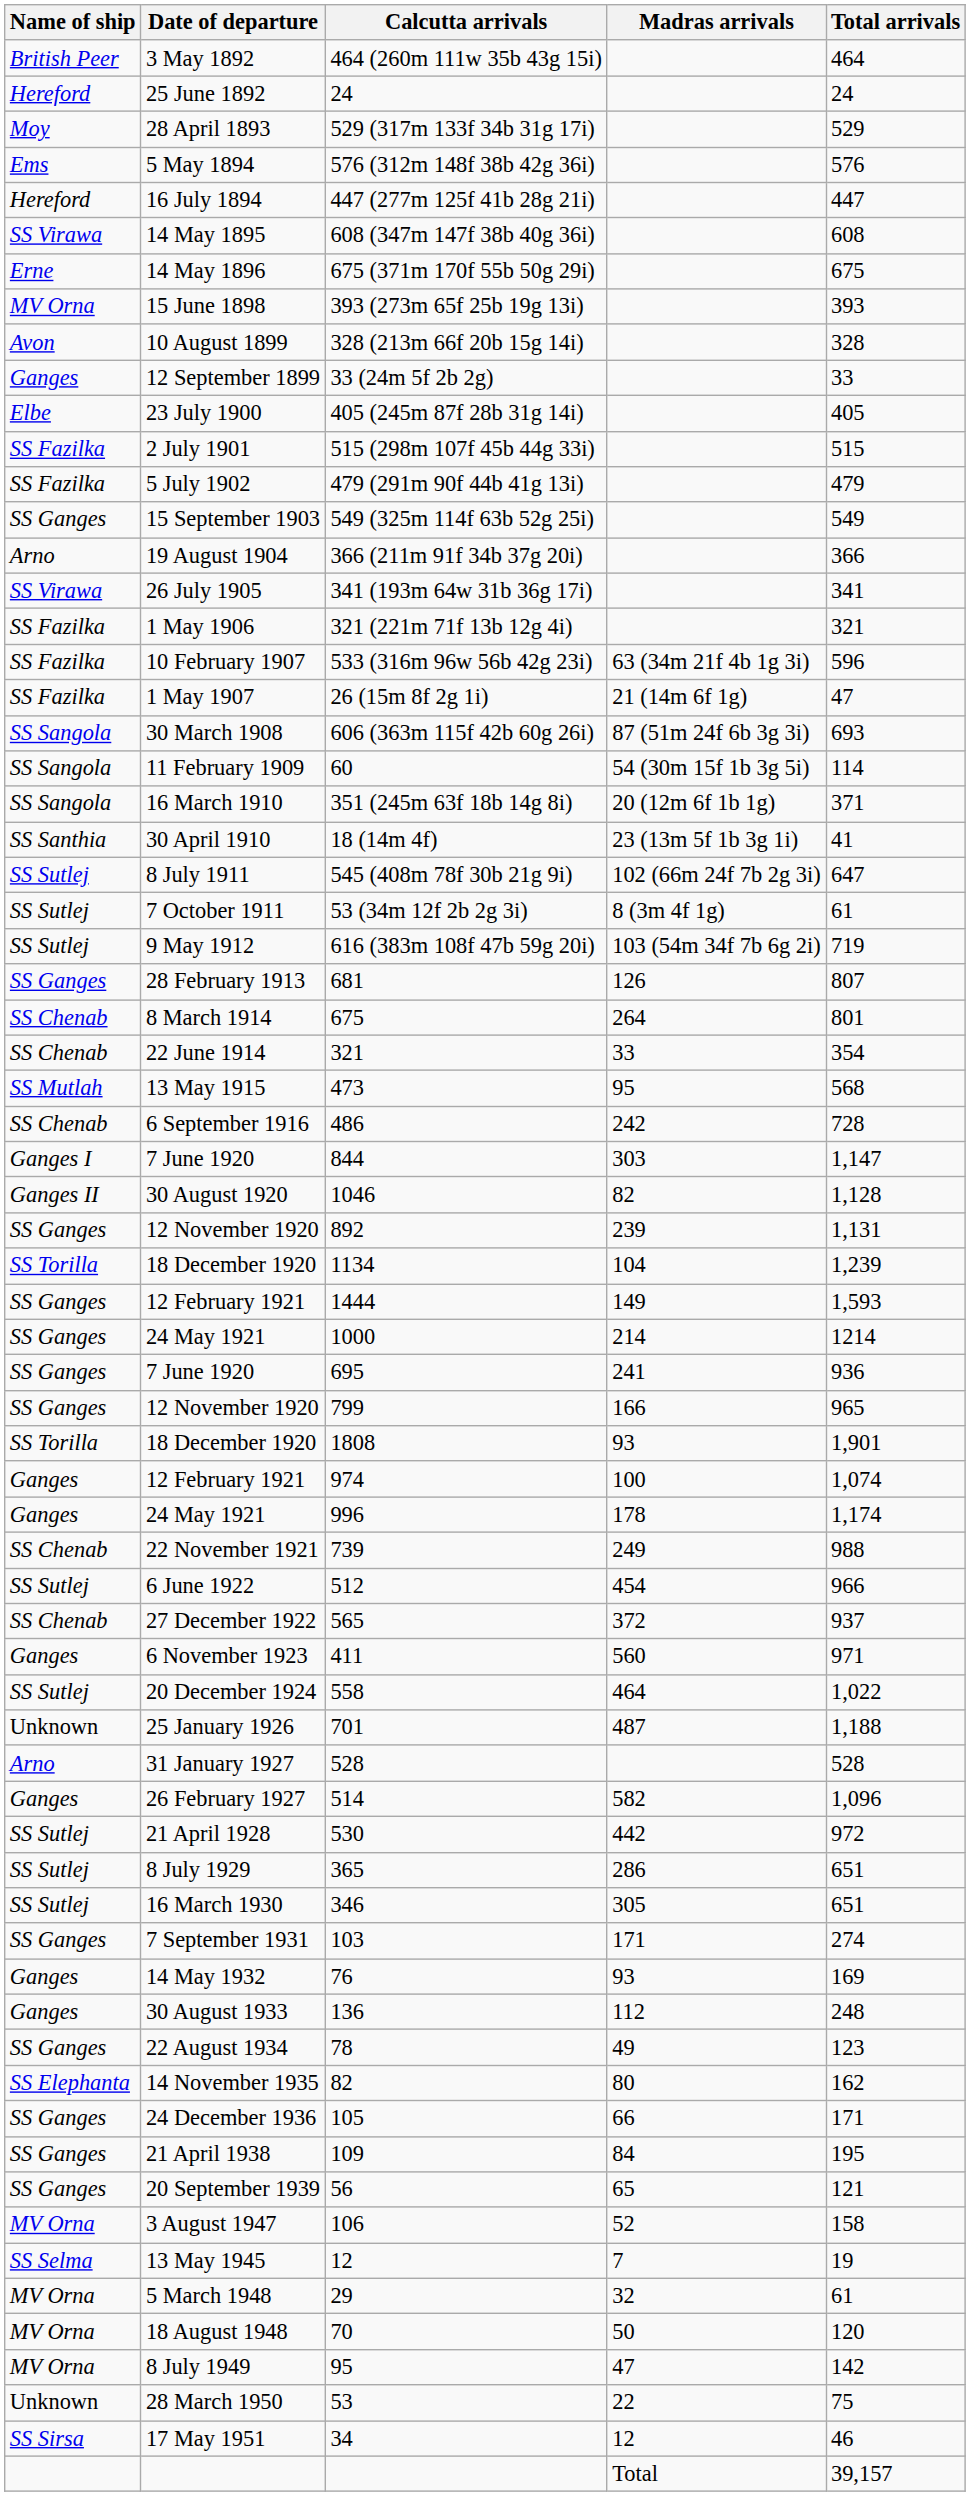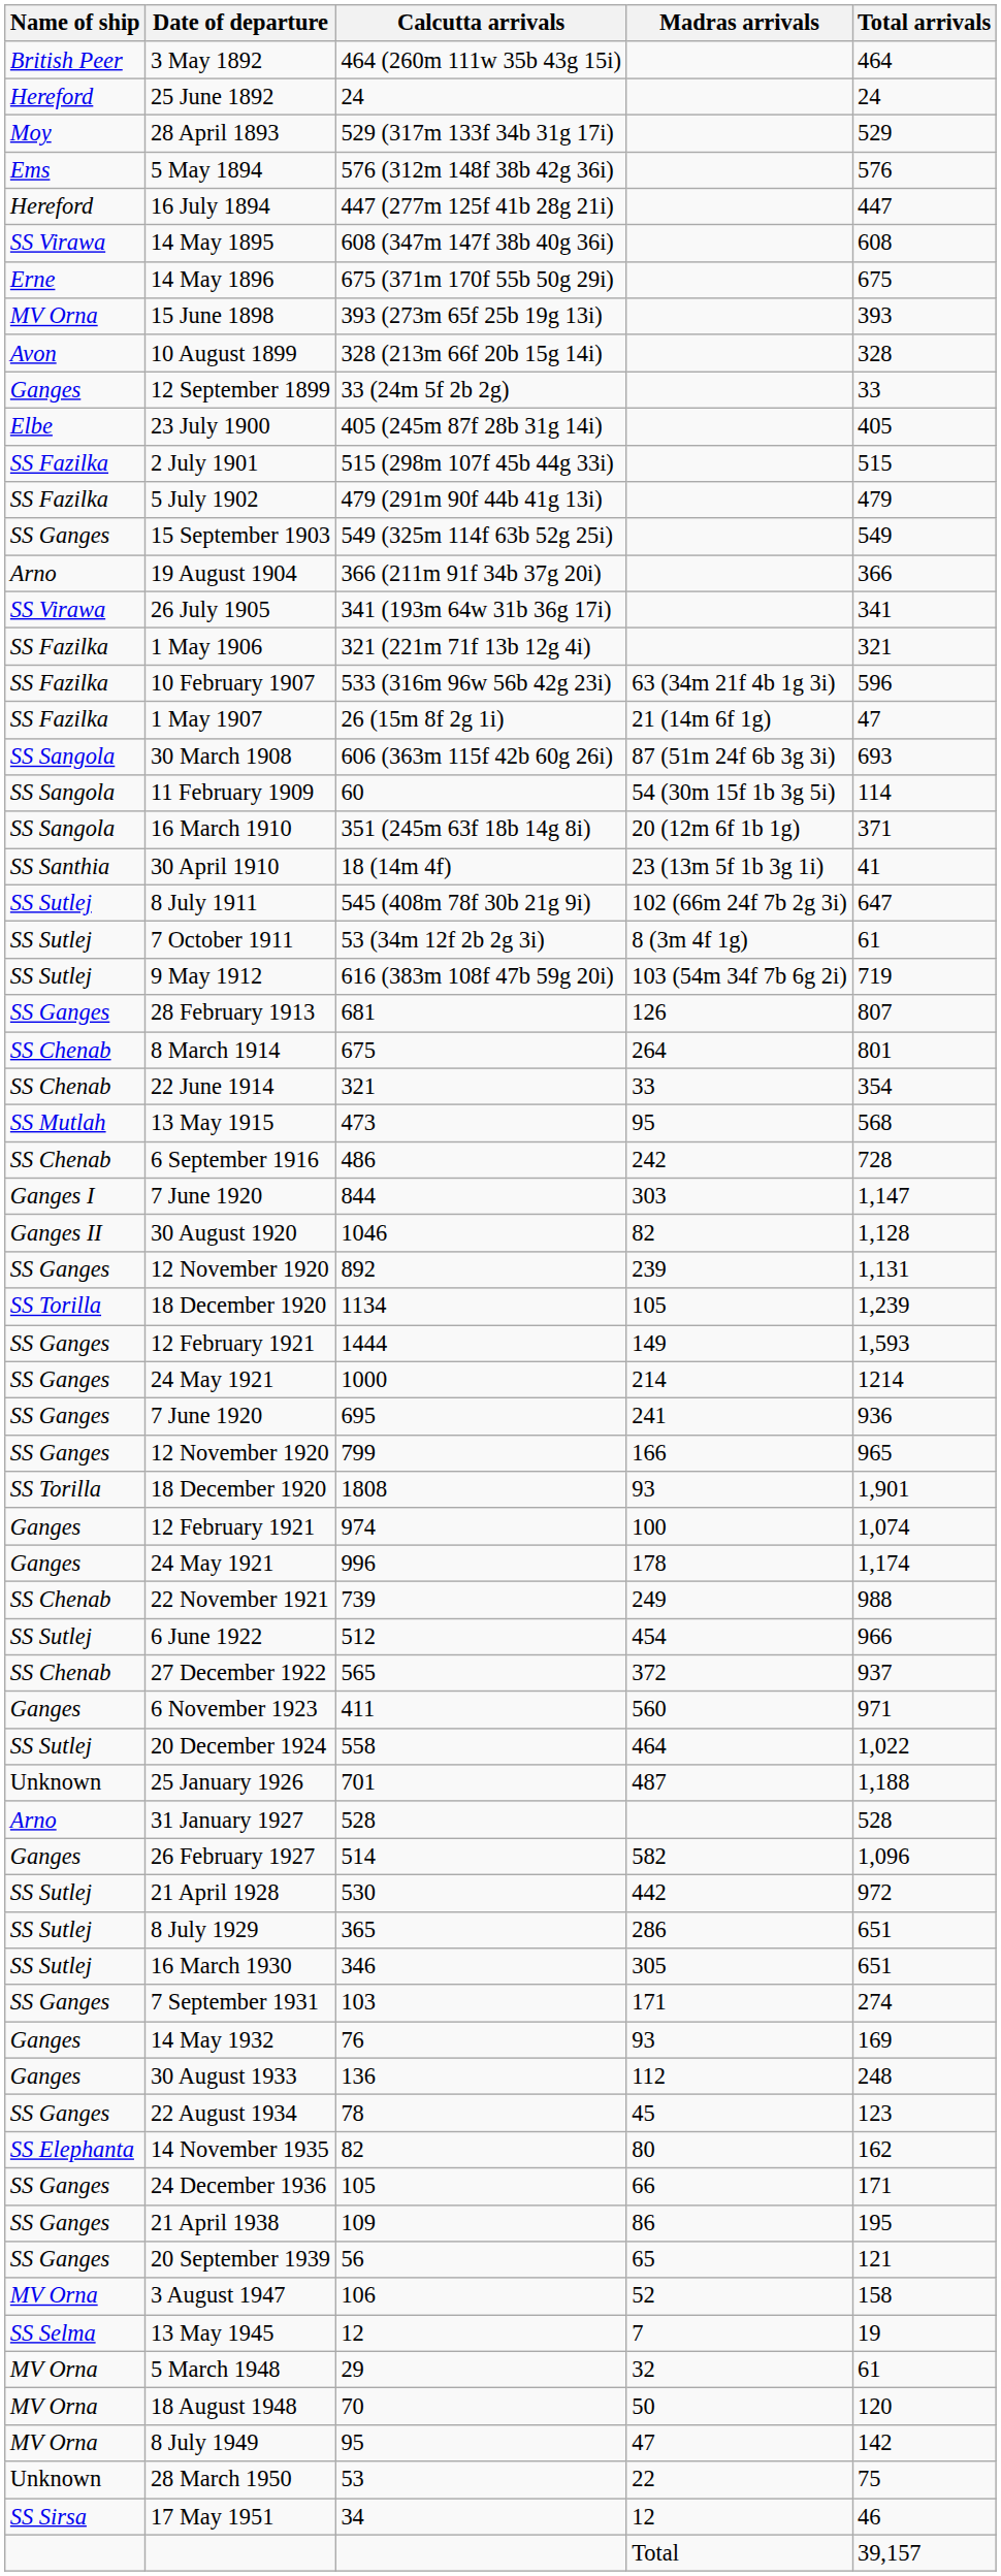18 December 1920 / 1134 | Madras arrivals: 104 -> 105
22 August 1934 | Madras arrivals: 49 -> 45
21 April 1938 | Madras arrivals: 84 -> 86
